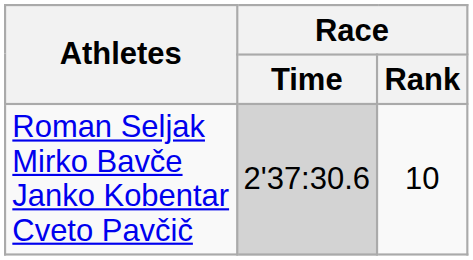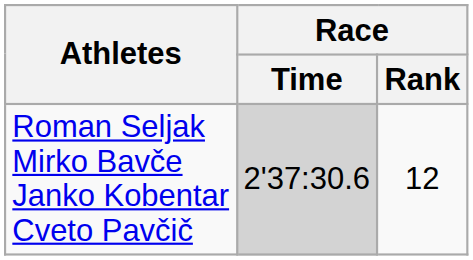Roman Seljak Mirko Bavče Janko Kobentar Cveto Pavčič | Race / Rank: 10 -> 12
